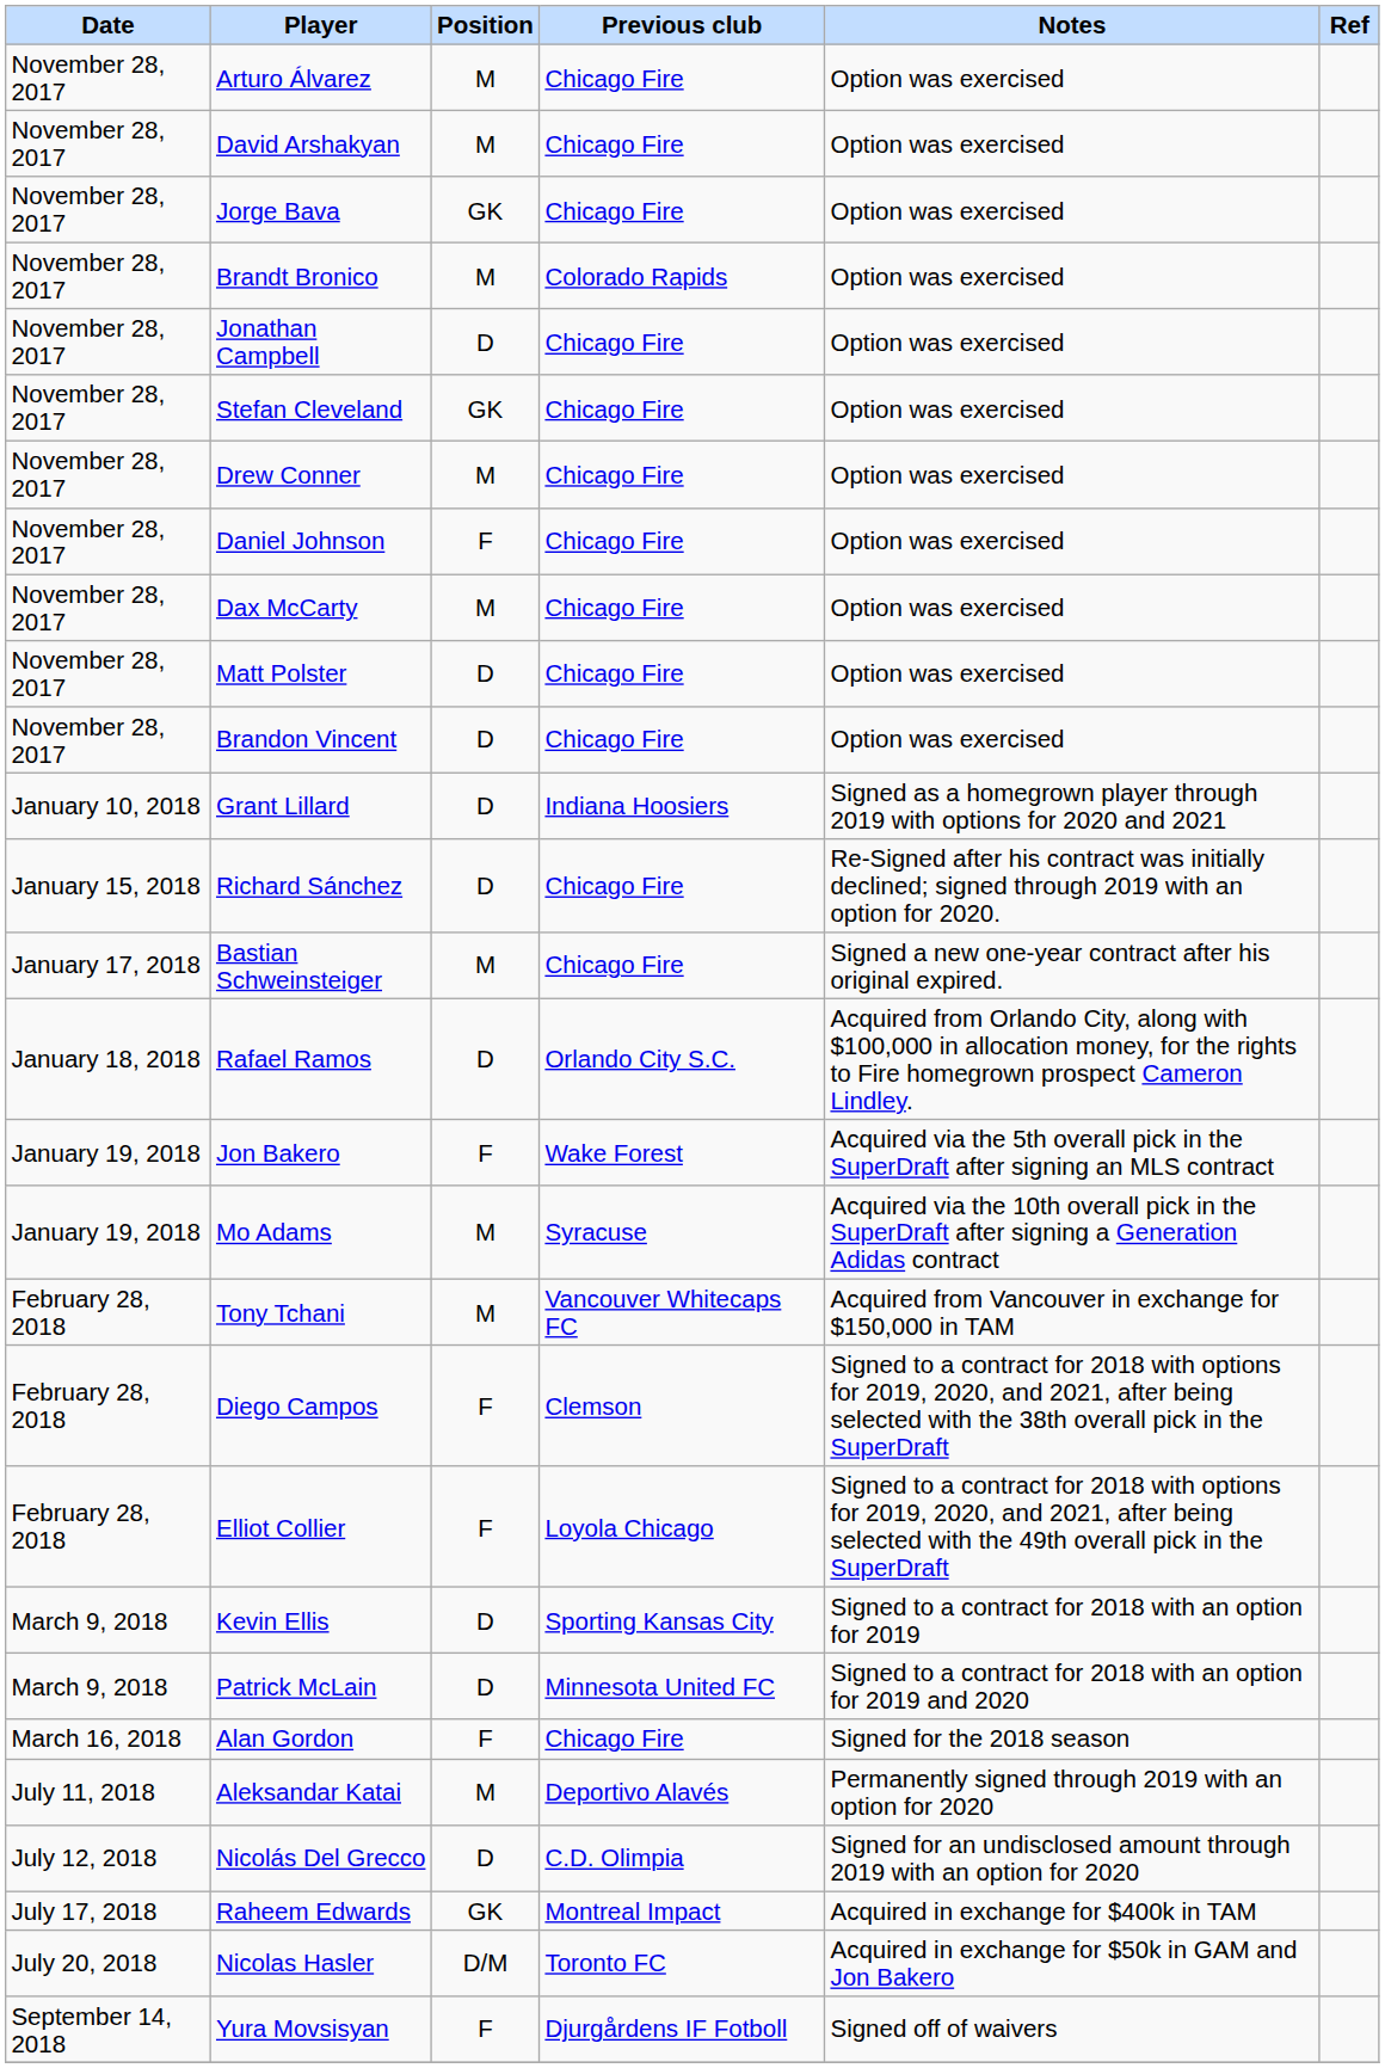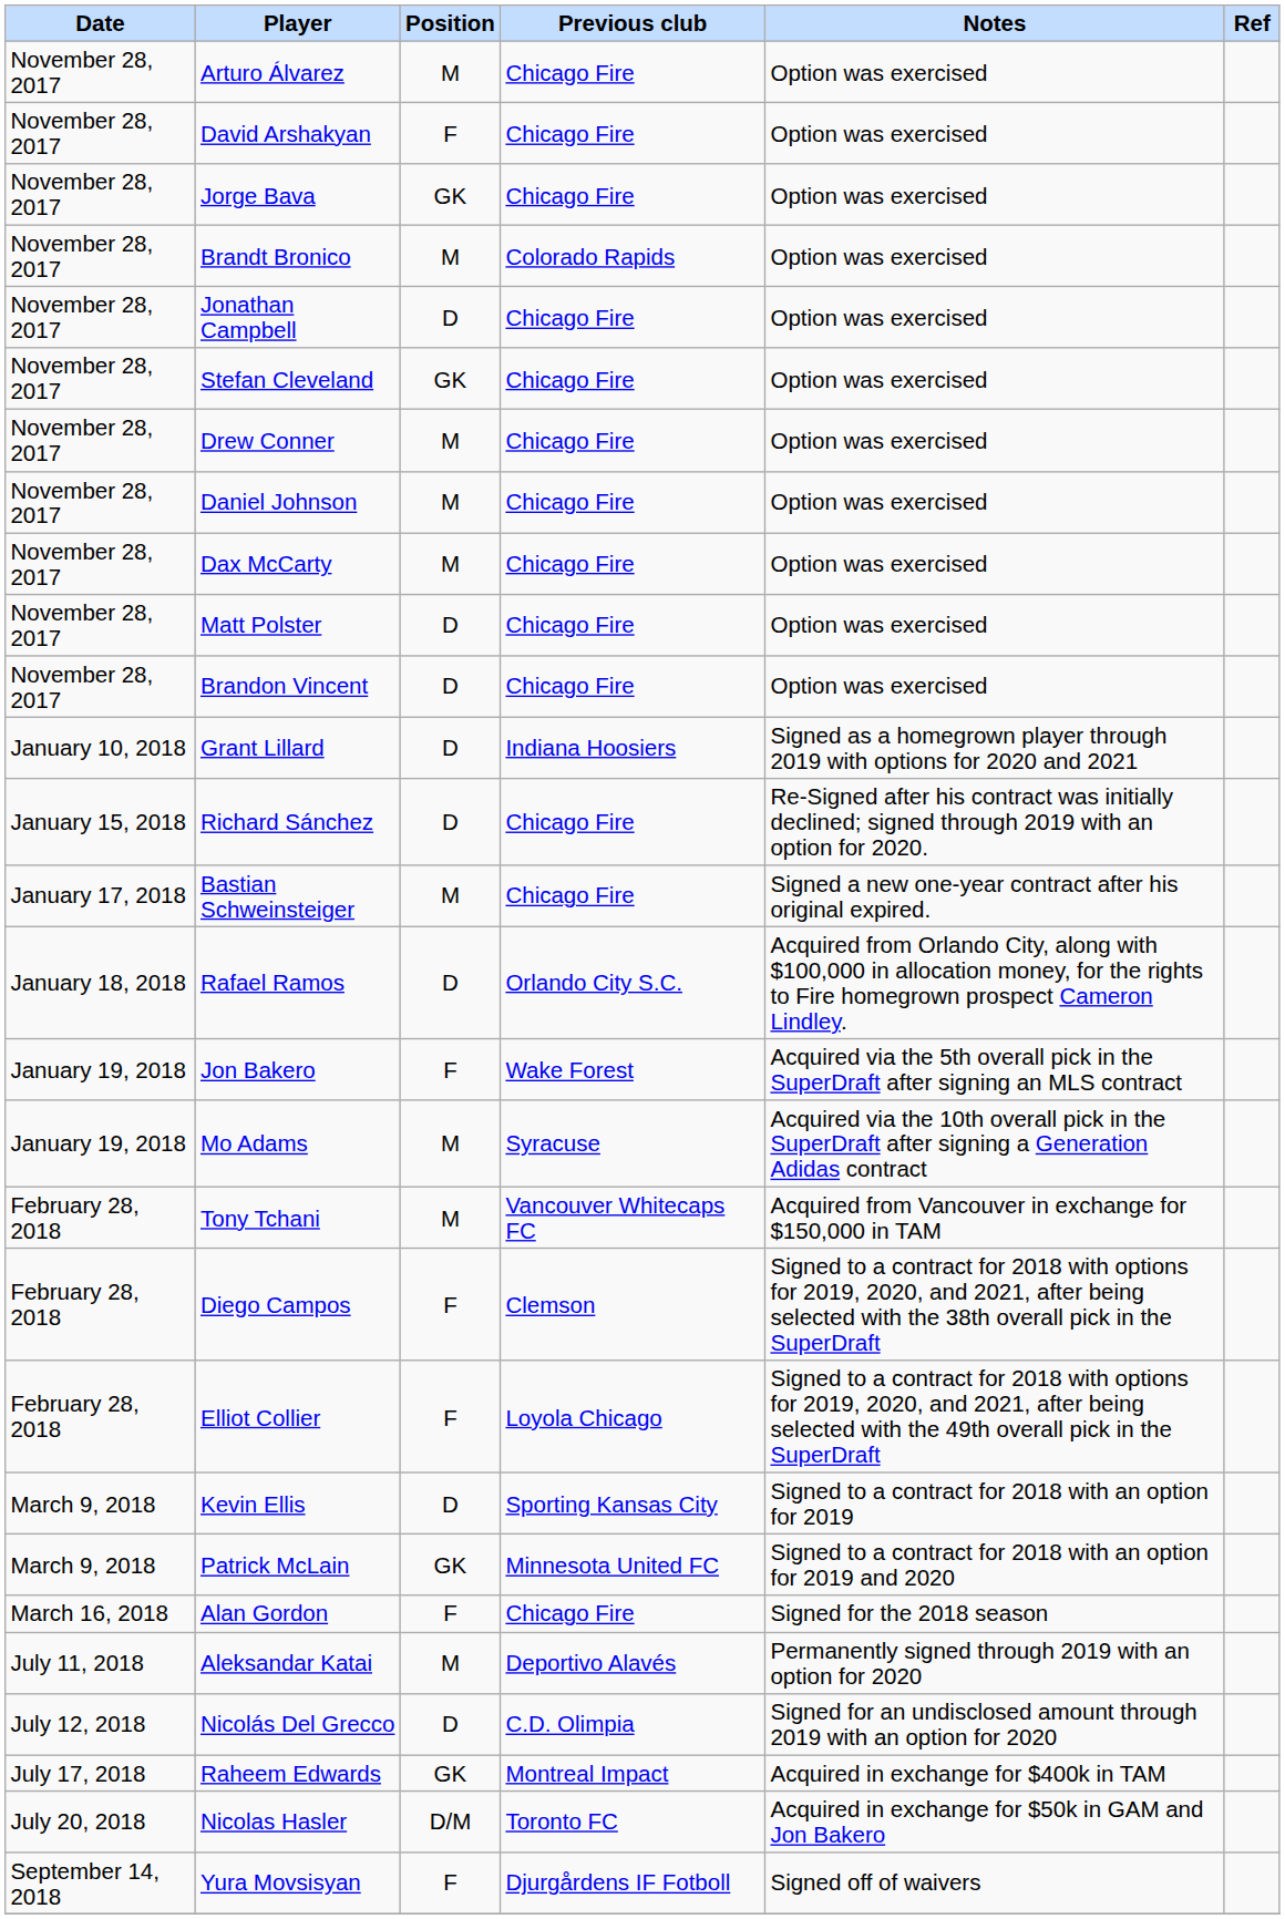David Arshakyan | Position: M -> F
Daniel Johnson | Position: F -> M
Patrick McLain | Position: D -> GK
